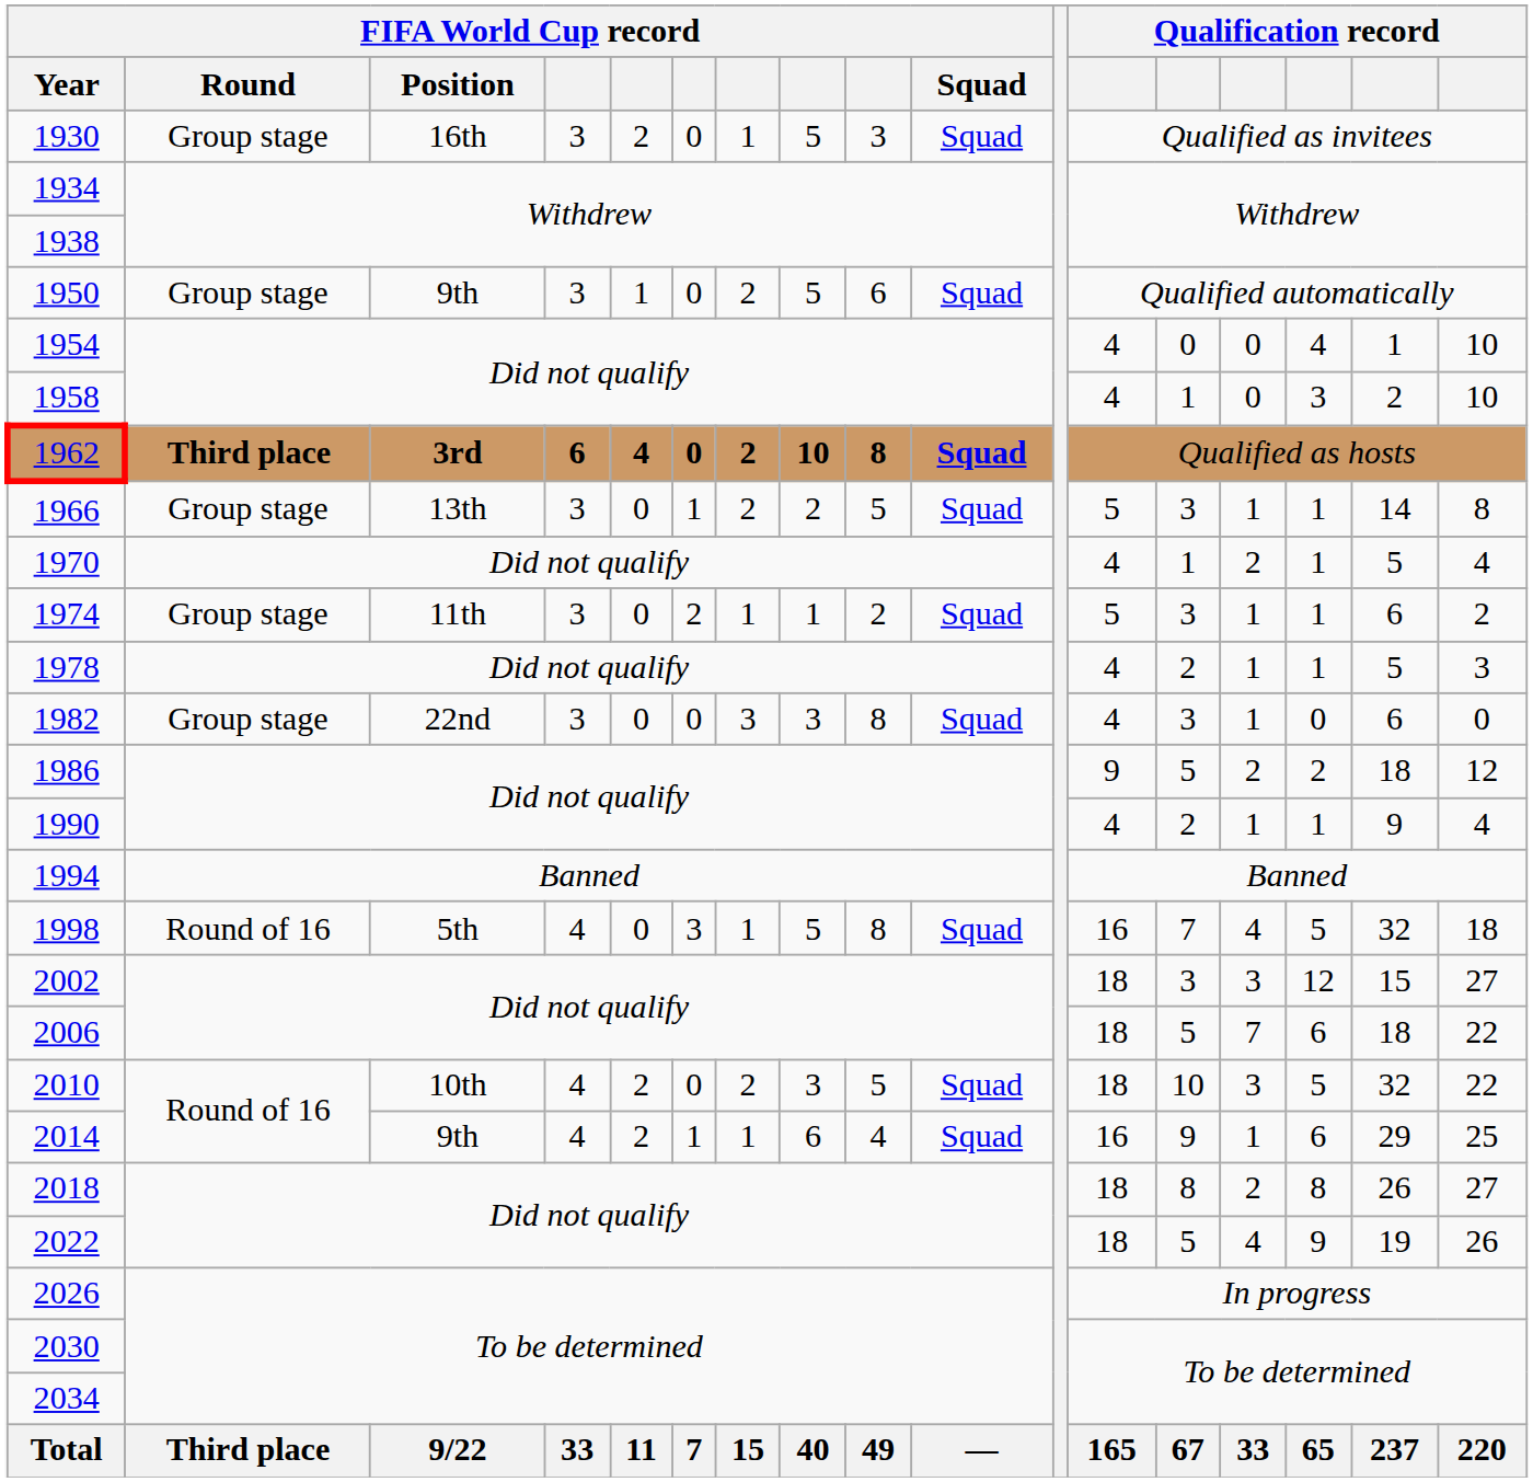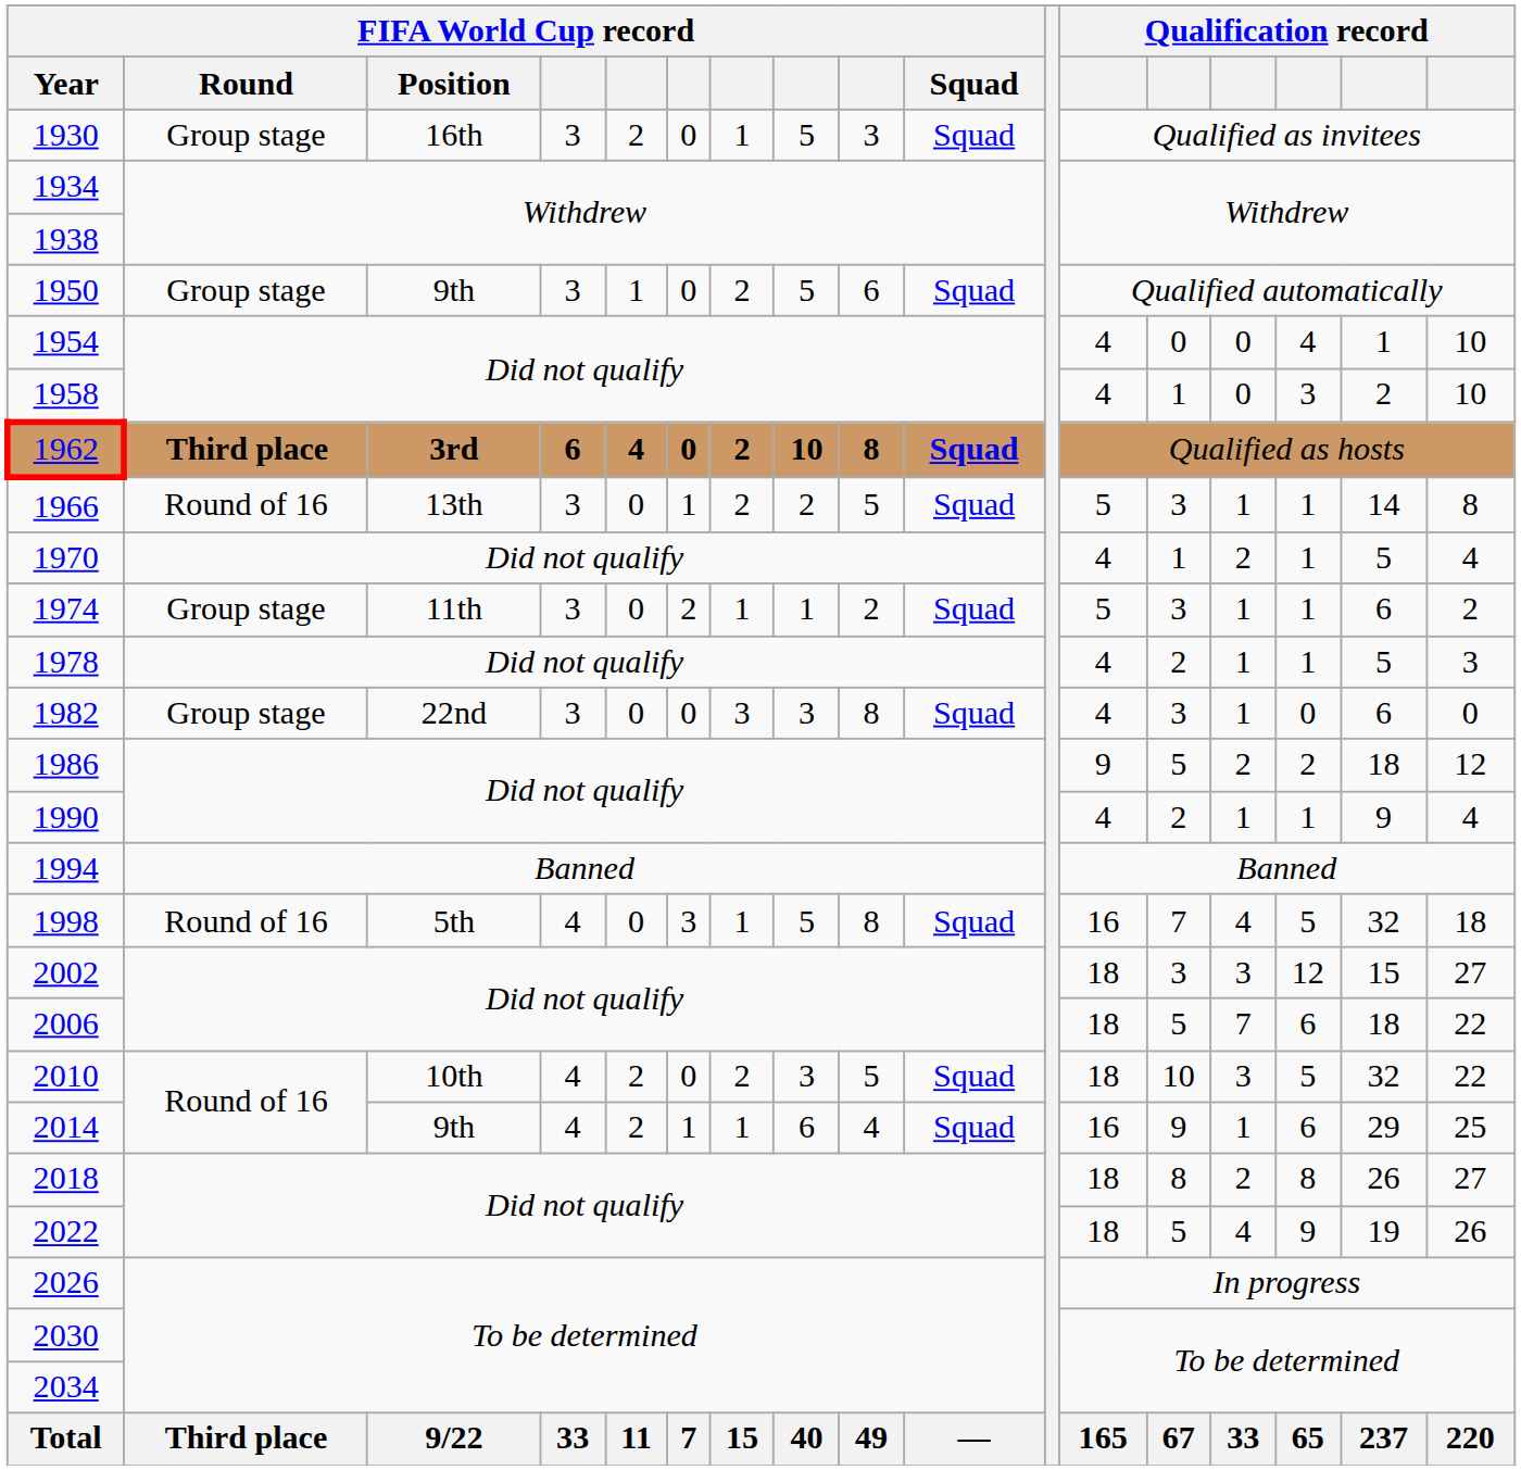1966 | FIFA World Cup record / Round: Group stage -> Round of 16
